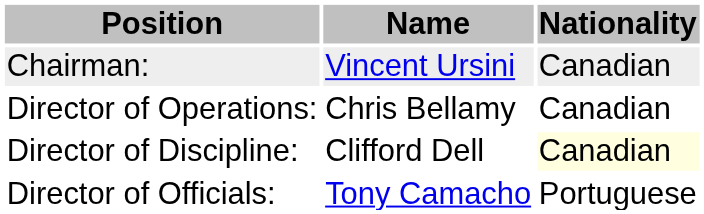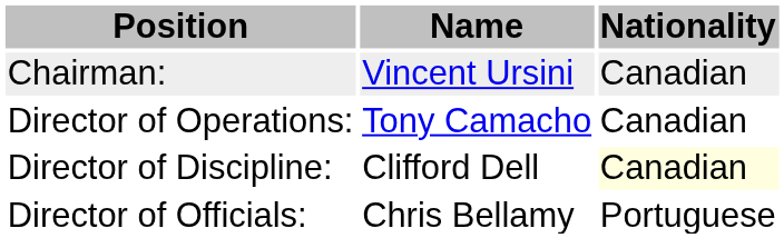Director of Operations: | Name: Chris Bellamy -> Tony Camacho
Director of Officials: | Name: Tony Camacho -> Chris Bellamy
